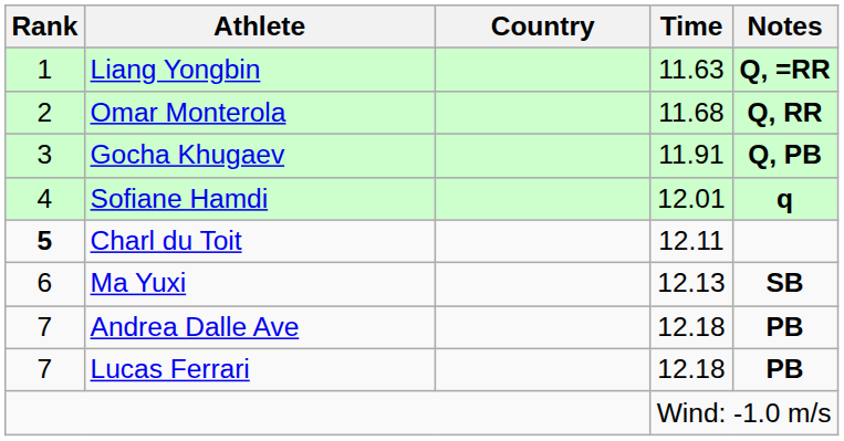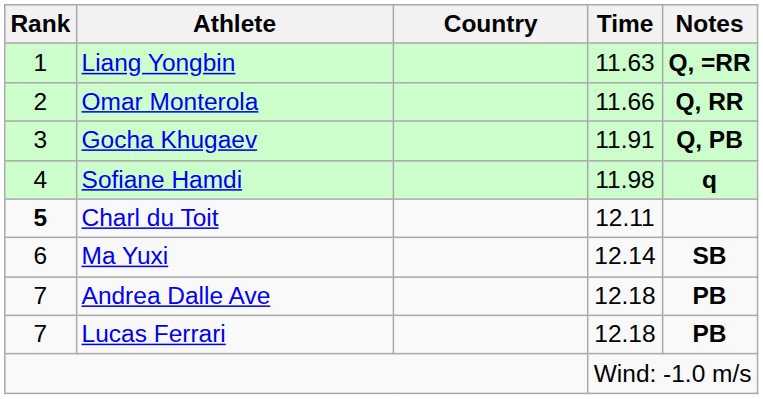Omar Monterola | Time: 11.68 -> 11.66
Sofiane Hamdi | Time: 12.01 -> 11.98
Ma Yuxi | Time: 12.13 -> 12.14
